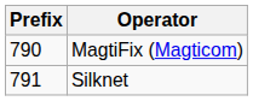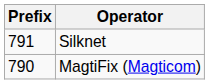rows swapped: MagtiFix (Magticom) <-> Silknet
